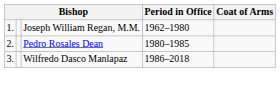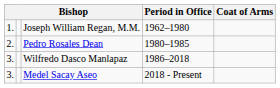+ row: 3. | Medel Sacay Aseo | 2018 - Present
